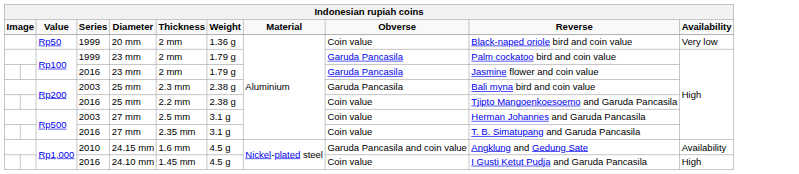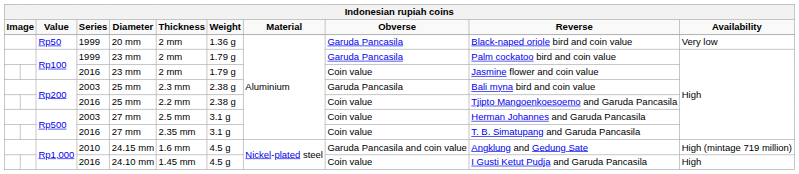Rp50 | column 9: Coin value -> Garuda Pancasila
Rp100 / 2016 | column 9: Garuda Pancasila -> Coin value
Rp1,000 / 2010 | column 11: Availability -> High (mintage 719 million)
